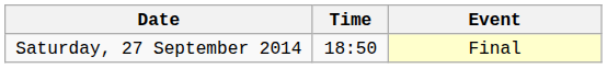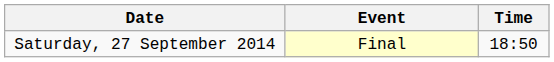columns swapped: Time <-> Event
